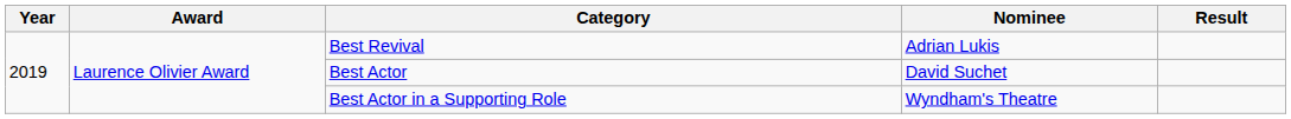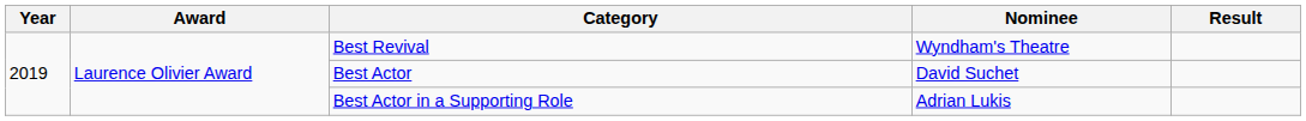Best Revival | Nominee: Adrian Lukis -> Wyndham's Theatre
Best Actor in a Supporting Role | Nominee: Wyndham's Theatre -> Adrian Lukis
